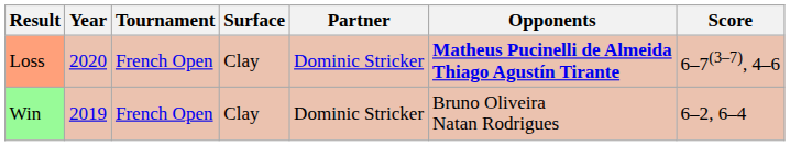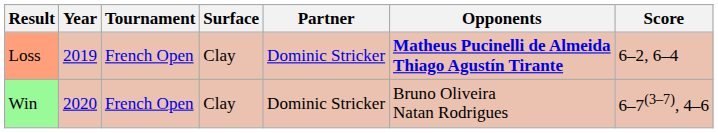Loss | Year: 2020 -> 2019
Loss | Score: 6–7(3–7), 4–6 -> 6–2, 6–4
Win | Year: 2019 -> 2020
Win | Score: 6–2, 6–4 -> 6–7(3–7), 4–6
